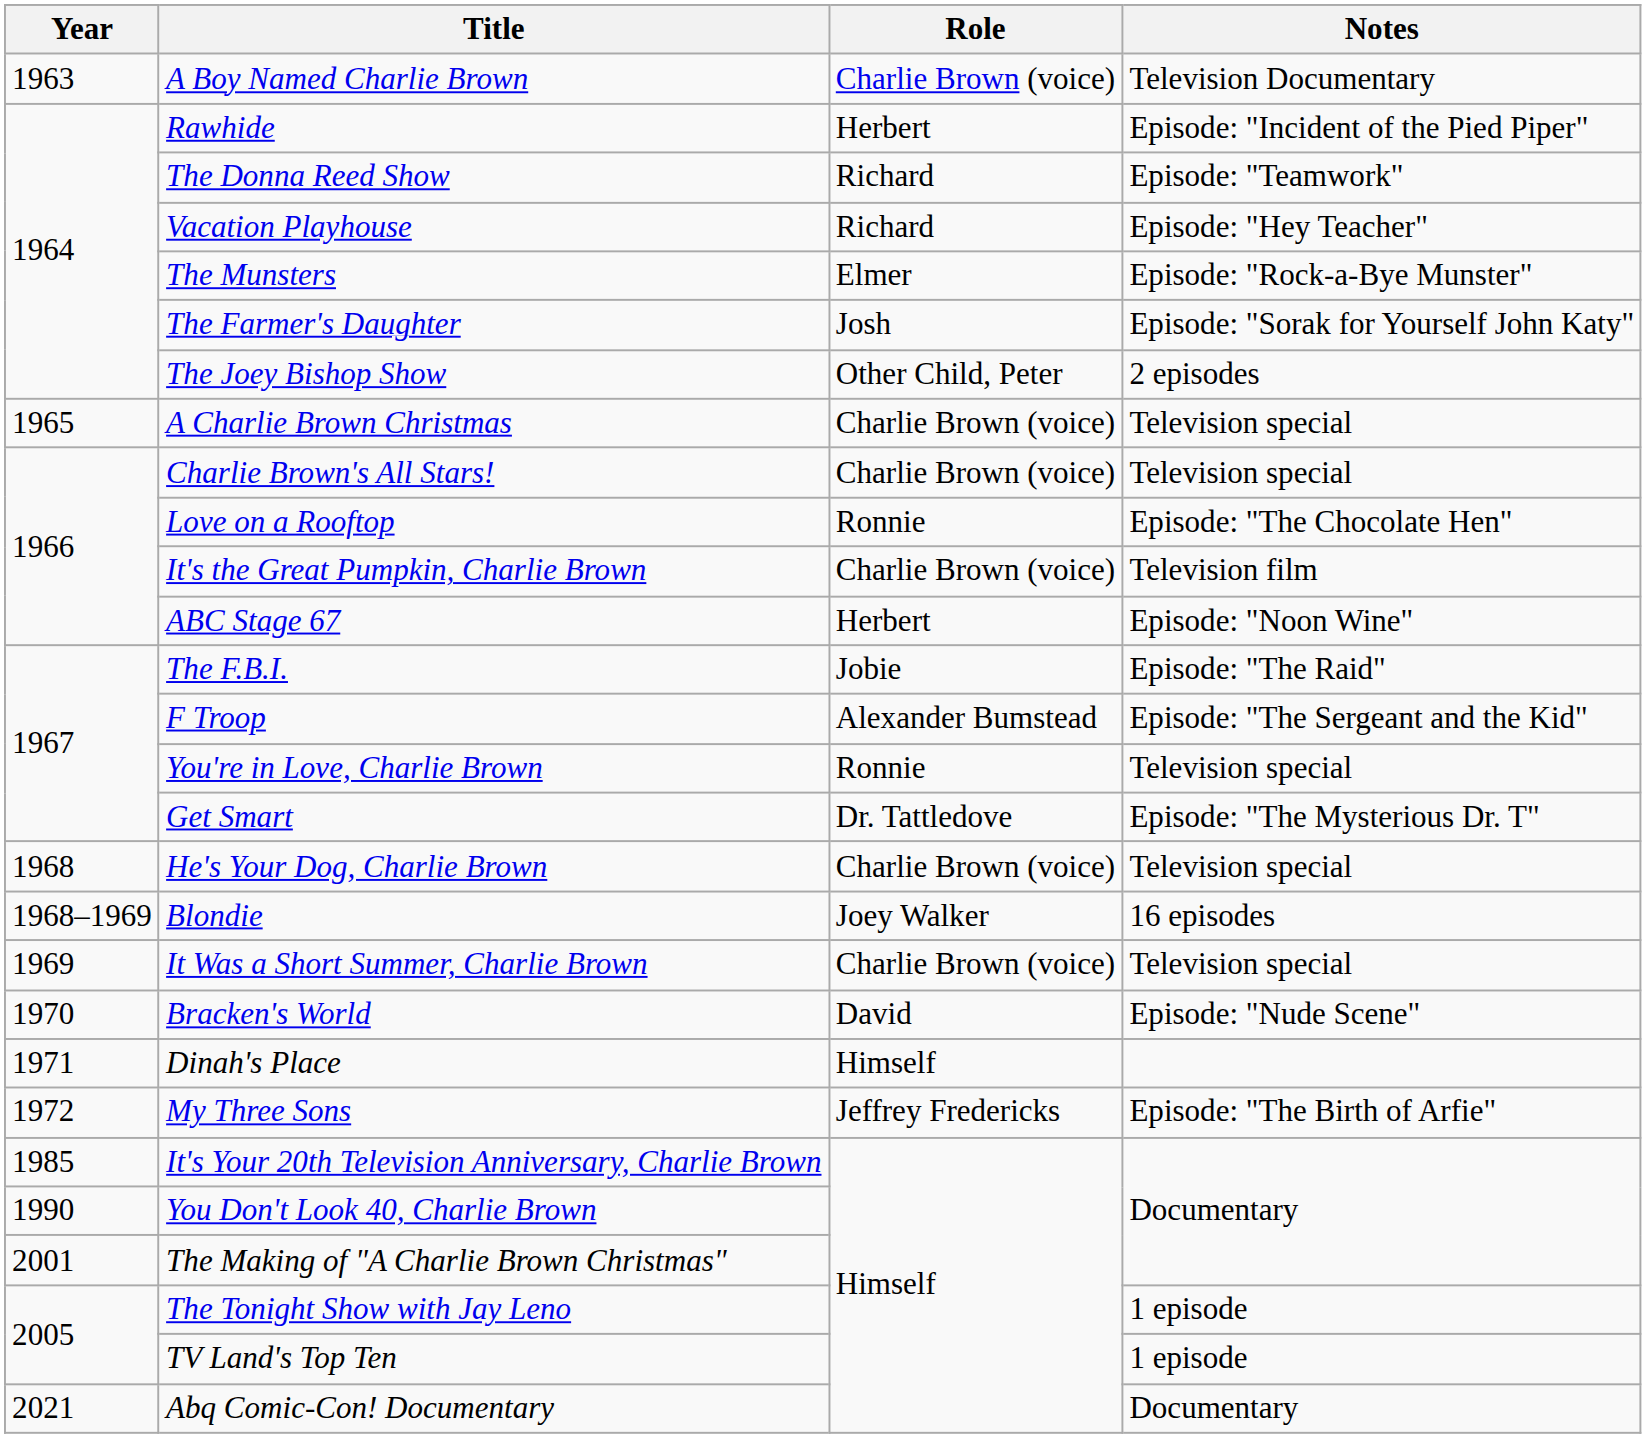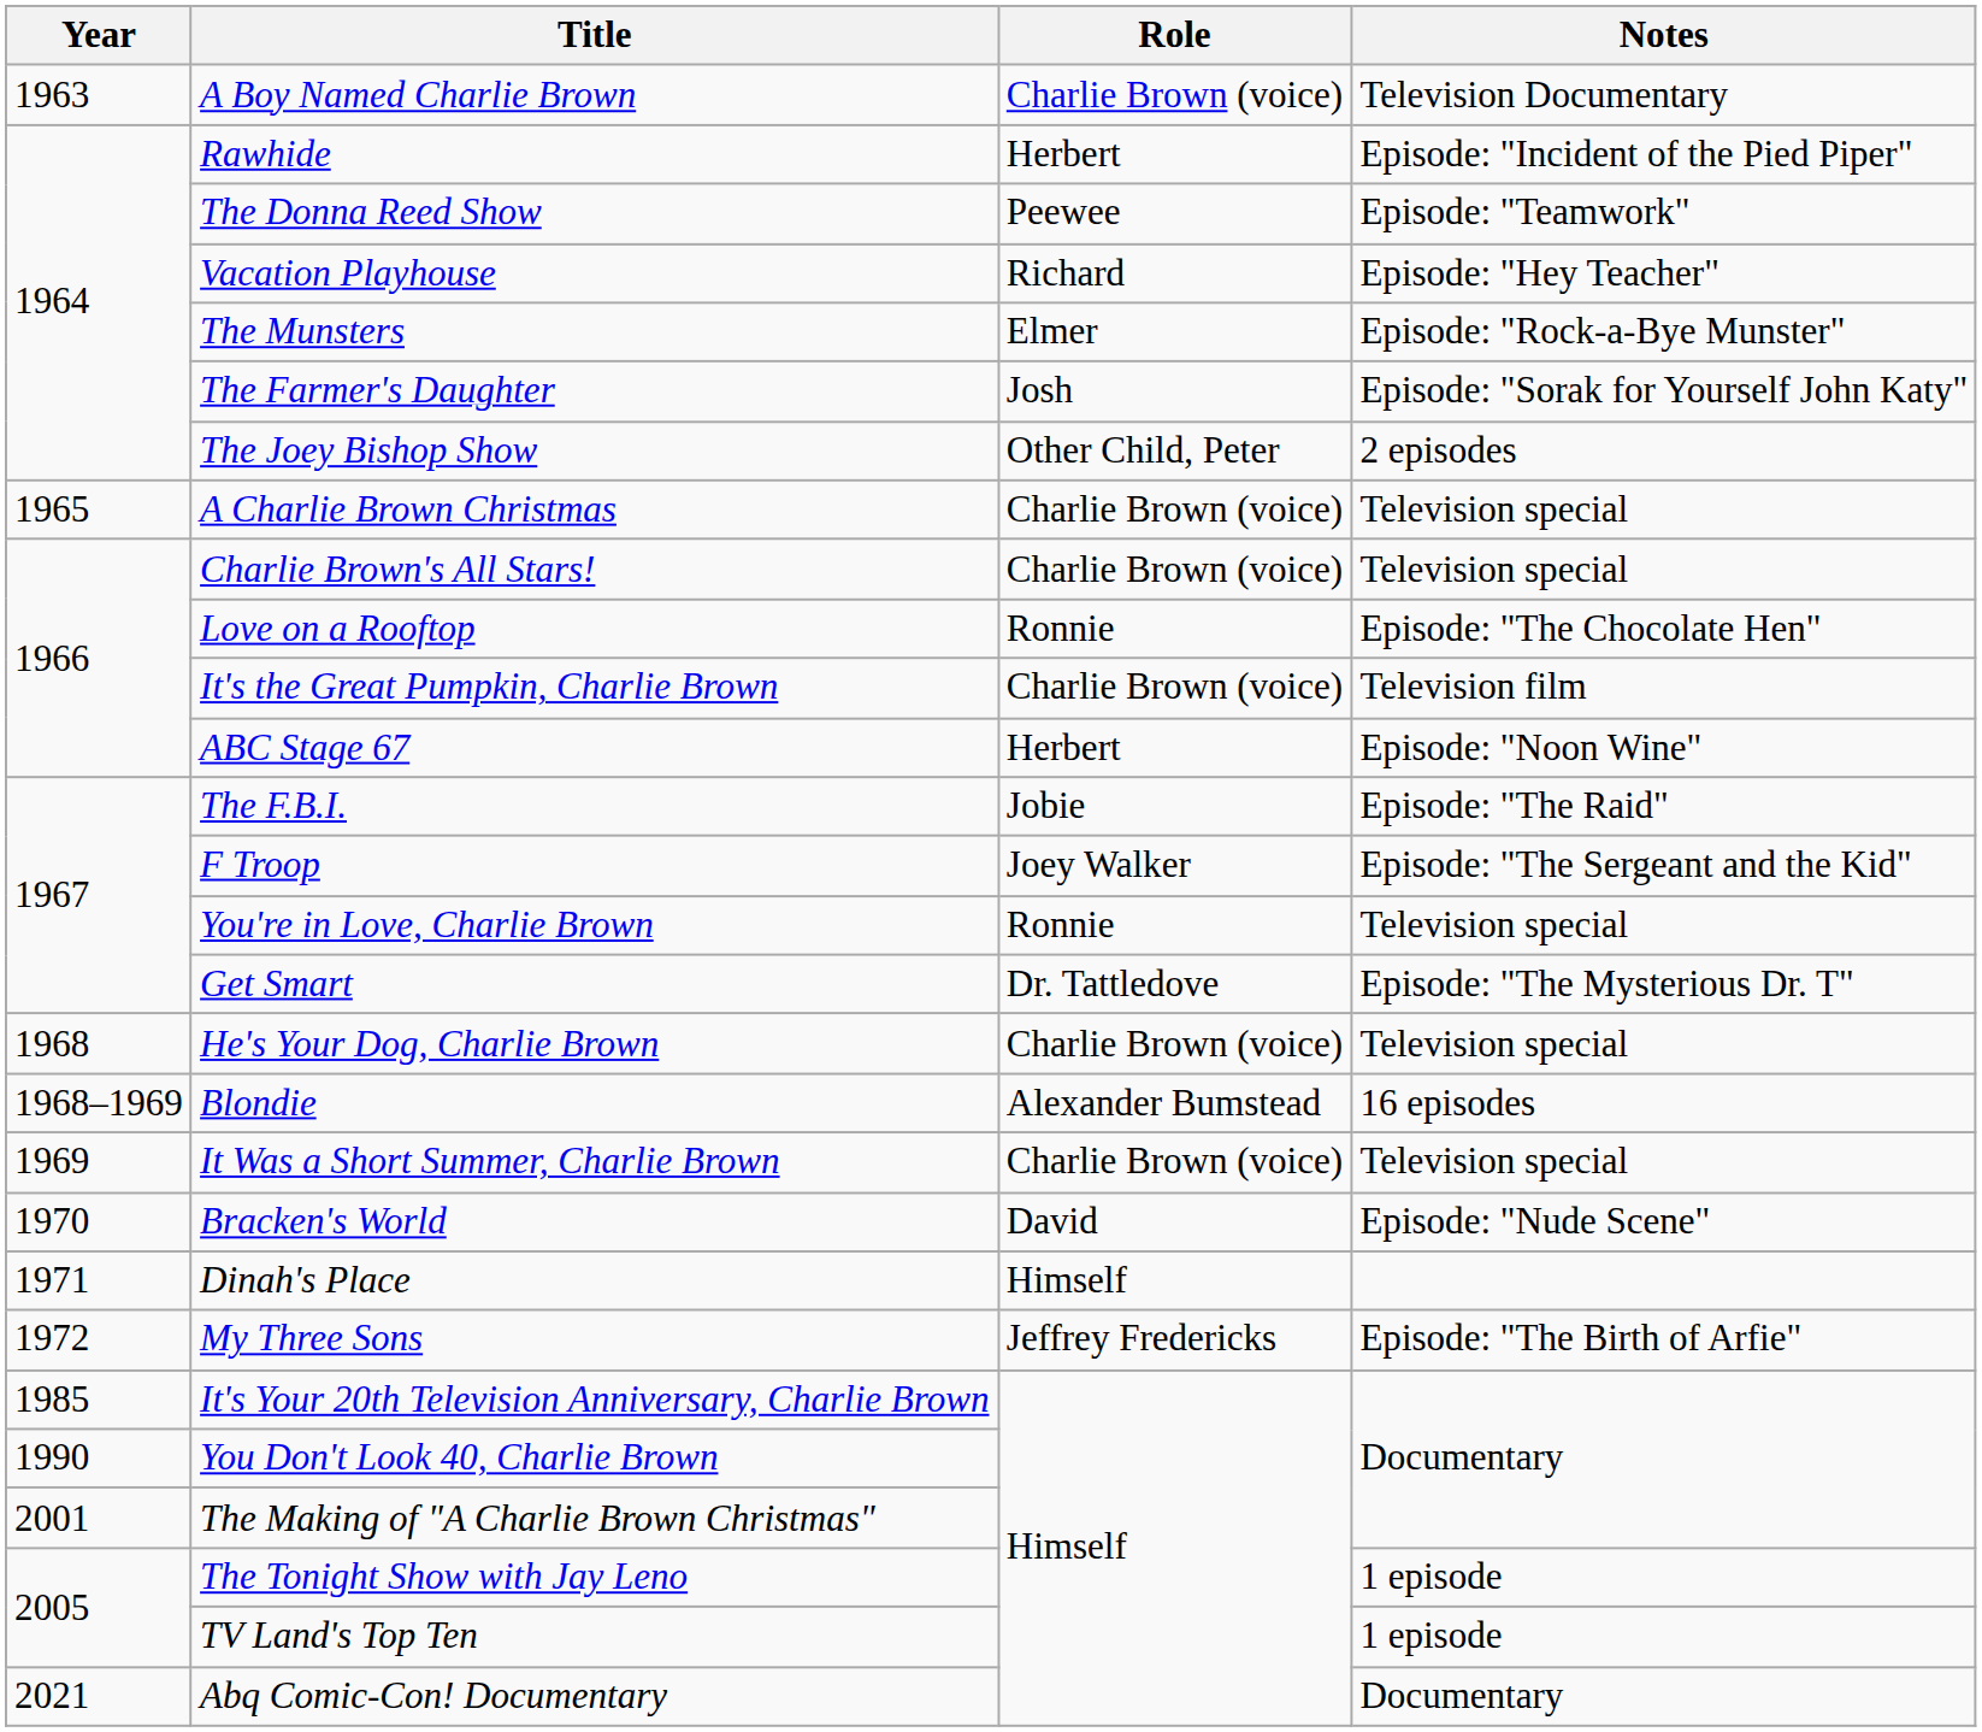The Donna Reed Show | Role: Richard -> Peewee
F Troop | Role: Alexander Bumstead -> Joey Walker
Blondie | Role: Joey Walker -> Alexander Bumstead
